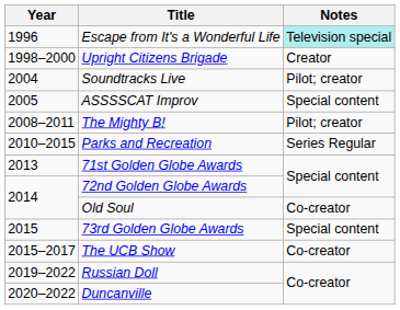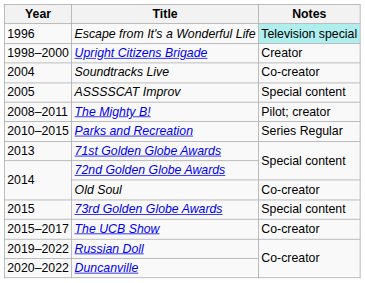Soundtracks Live | Notes: Pilot; creator -> Co-creator
